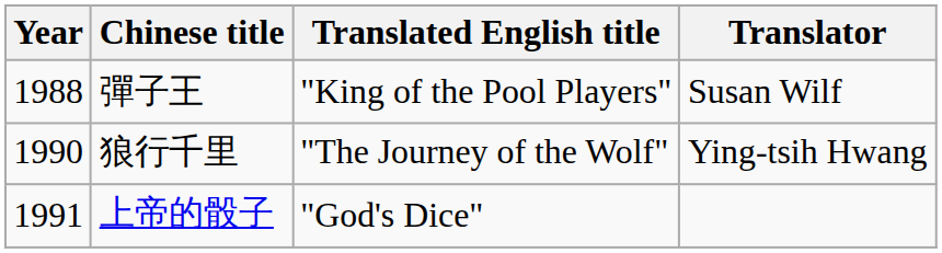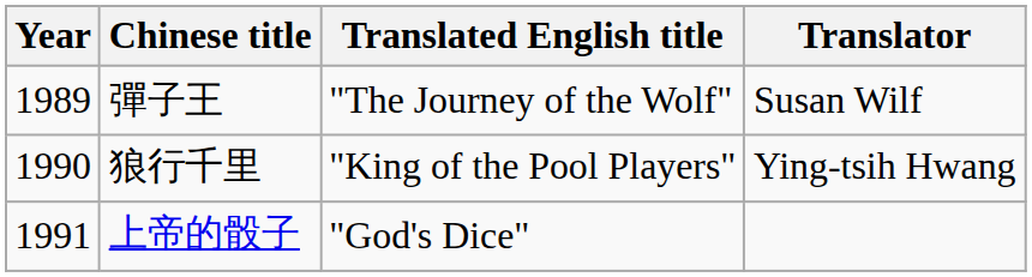彈子王 | Year: 1988 -> 1989
彈子王 | Translated English title: "King of the Pool Players" -> "The Journey of the Wolf"
狼行千里 | Translated English title: "The Journey of the Wolf" -> "King of the Pool Players"
